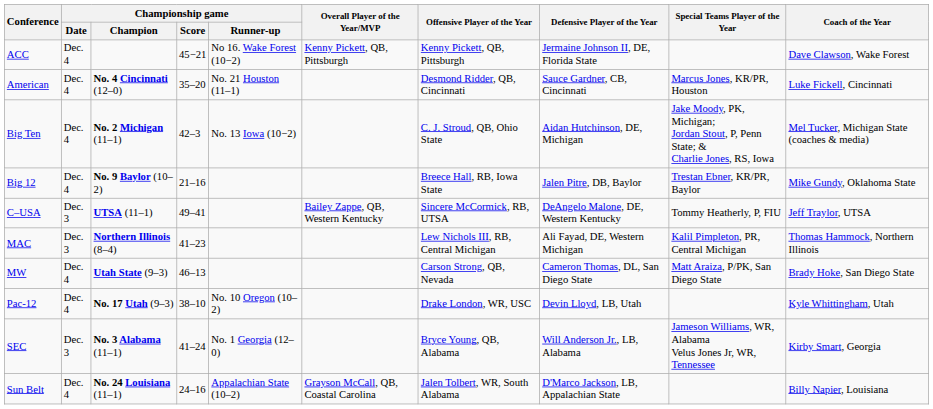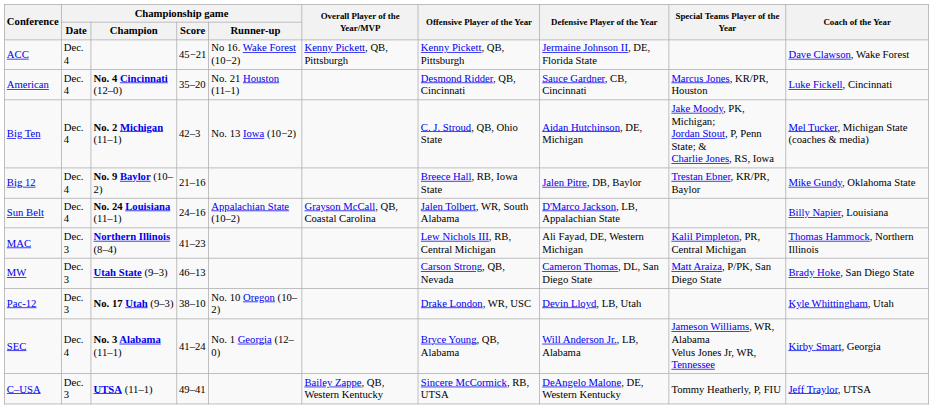rows swapped: C–USA <-> Sun Belt
MW | Championship game / Date: Dec. 4 -> Dec. 3
Pac-12 | Championship game / Date: Dec. 4 -> Dec. 3
SEC | Championship game / Date: Dec. 3 -> Dec. 4
